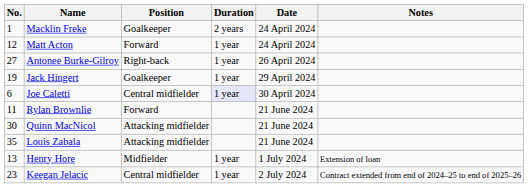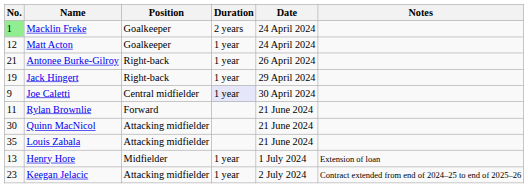Macklin Freke | No.: no background -> lightgreen background
Matt Acton | Position: Forward -> Goalkeeper
Antonee Burke-Gilroy | No.: 27 -> 21
Jack Hingert | Position: Goalkeeper -> Right-back
Joe Caletti | No.: 6 -> 9
Keegan Jelacic | Position: Central midfielder -> Attacking midfielder
